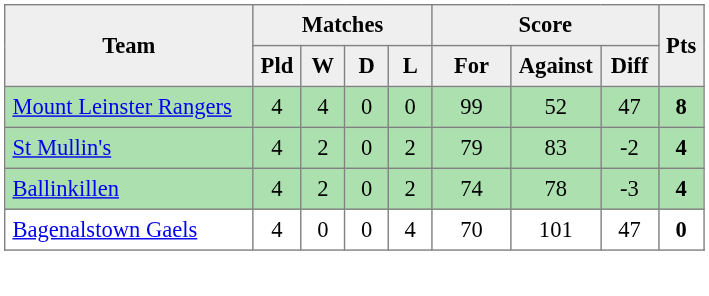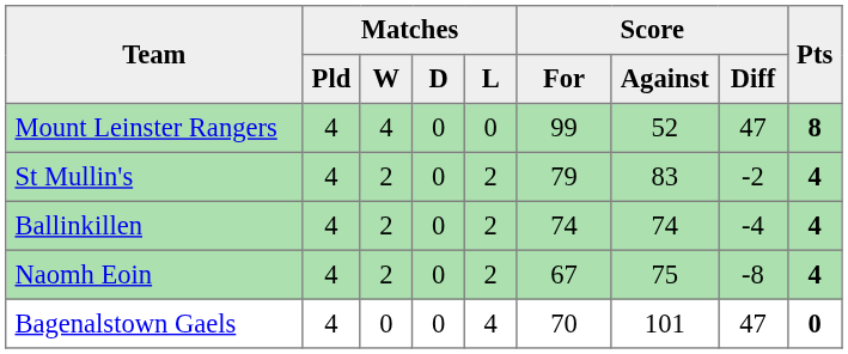Ballinkillen | Score / Against: 78 -> 74
Ballinkillen | Score / Diff: -3 -> -4
+ row: Naomh Eoin | 4 | 2 | 0 | 2 | 67 | 75 | -8 | 4
